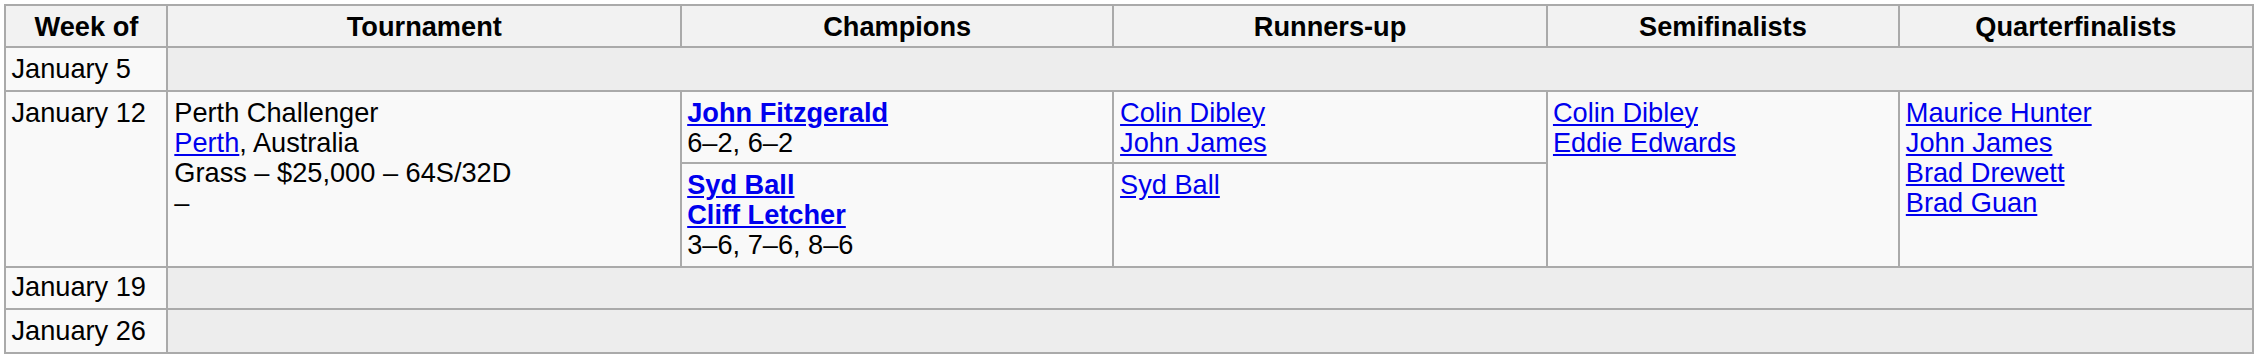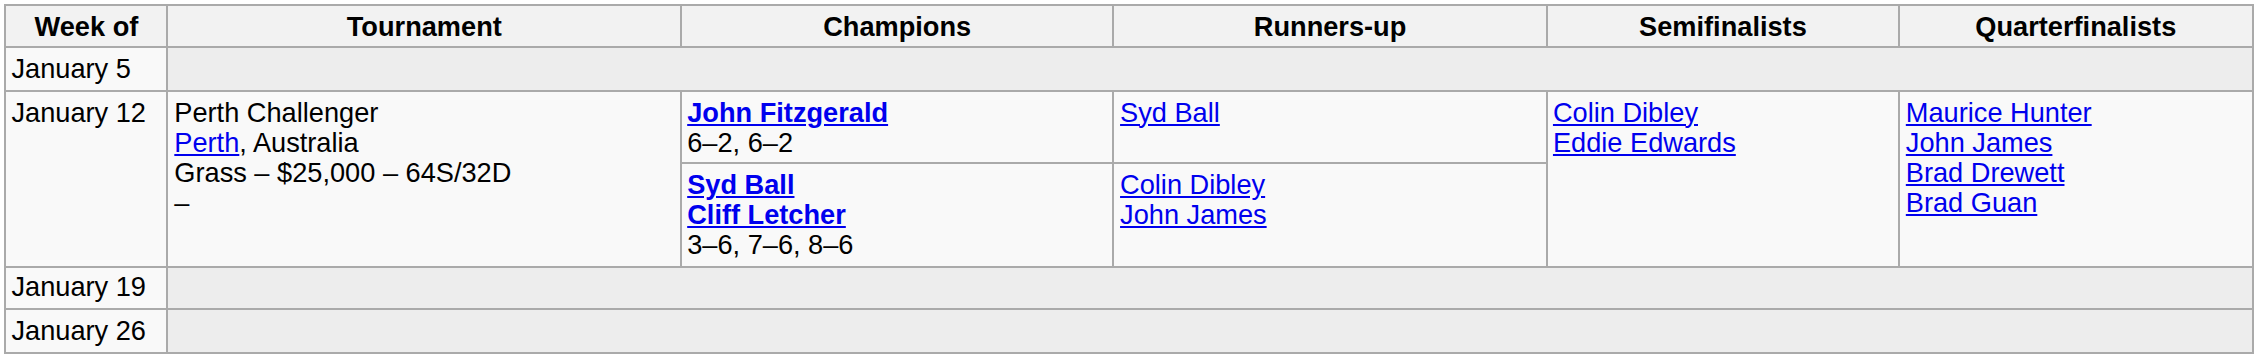January 12 / John Fitzgerald 6–2, 6–2 | Runners-up: Colin Dibley John James -> Syd Ball
January 12 / Syd Ball Cliff Letcher 3–6, 7–6, 8–6 | Runners-up: Syd Ball -> Colin Dibley John James
